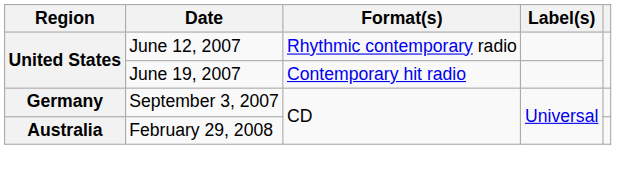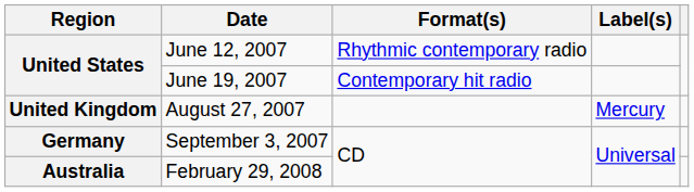+ row: United Kingdom | August 27, 2007 | Mercury
